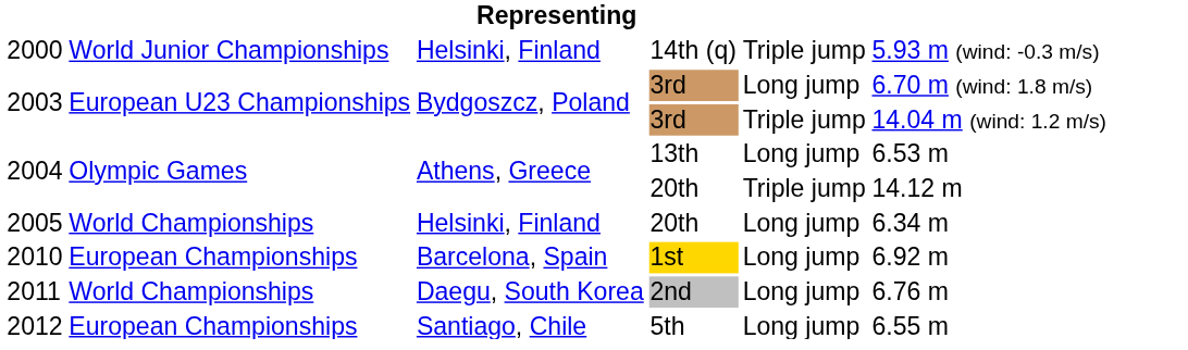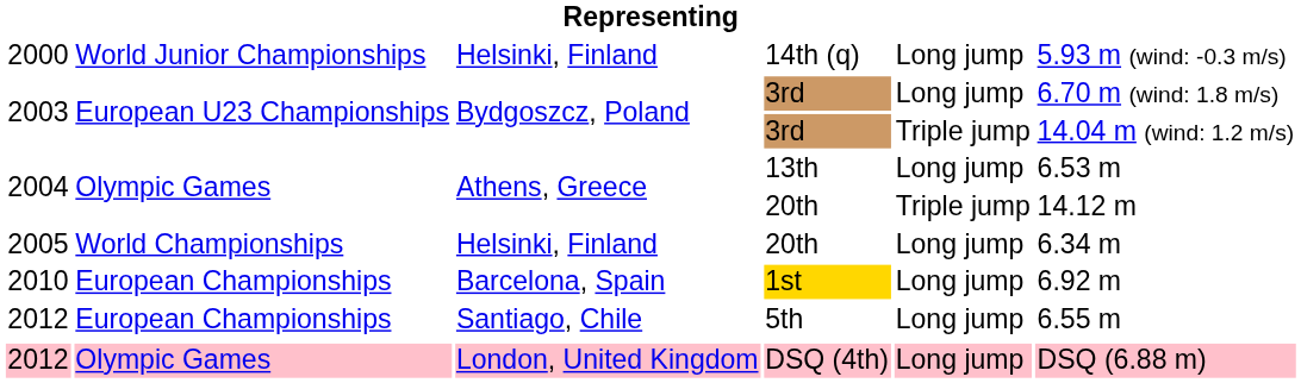14th (q) | column 5: Triple jump -> Long jump
- row: 2011 | World Championships | Daegu, South Korea | 2nd | Long jump | 6.76 m
+ row: 2012 | Olympic Games | London, United Kingdom | DSQ (4th) | Long jump | DSQ (6.88 m)
